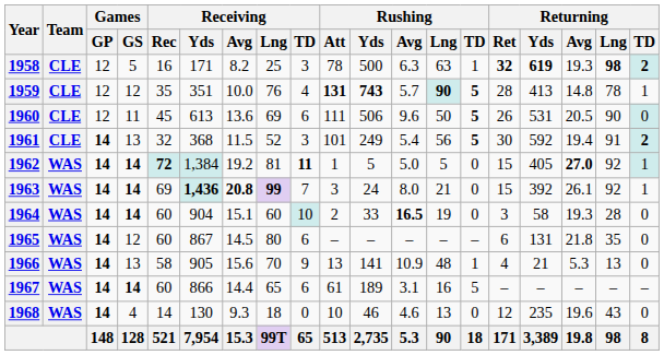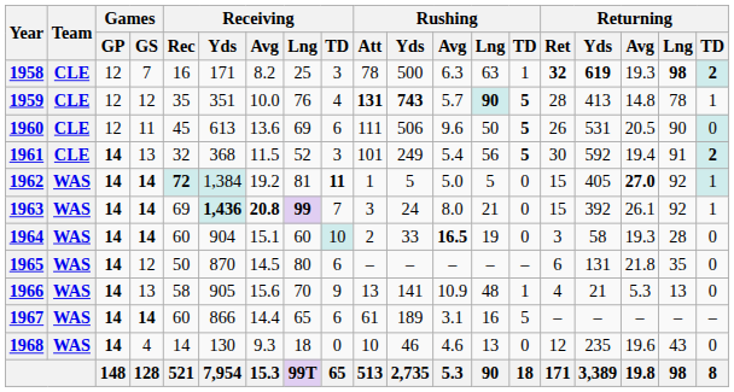1958 | Games / GS: 5 -> 7
1965 | Receiving / Rec: 60 -> 50
1965 | Receiving / Yds: 867 -> 870
